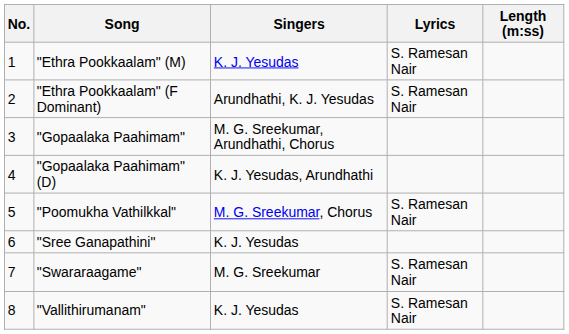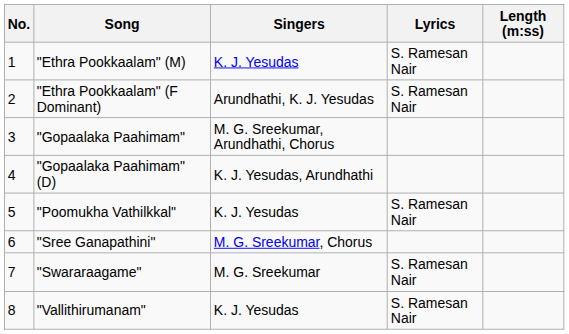"Poomukha Vathilkkal" | Singers: M. G. Sreekumar, Chorus -> K. J. Yesudas
"Sree Ganapathini" | Singers: K. J. Yesudas -> M. G. Sreekumar, Chorus
